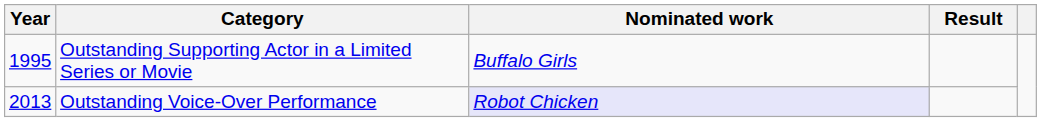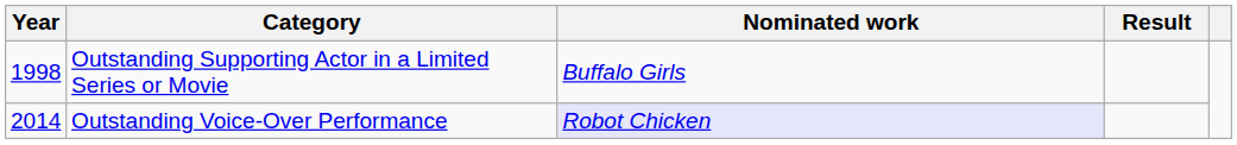Outstanding Supporting Actor in a Limited Series or Movie | Year: 1995 -> 1998
Outstanding Voice-Over Performance | Year: 2013 -> 2014
